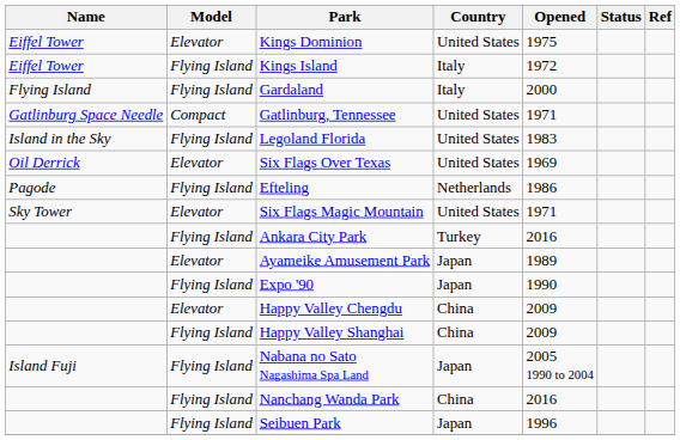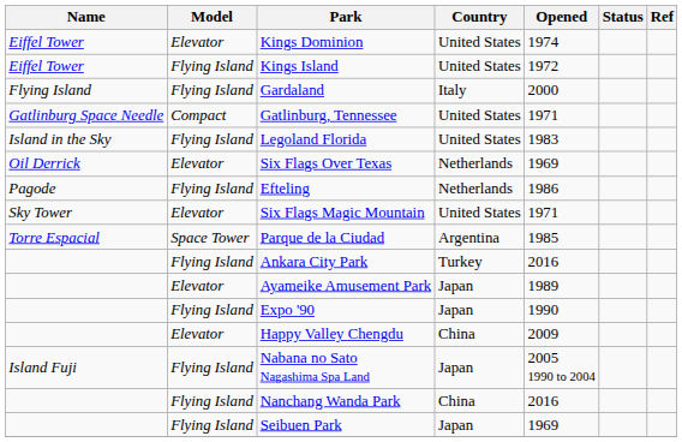Kings Dominion | Opened: 1975 -> 1974
Kings Island | Country: Italy -> United States
Six Flags Over Texas | Country: United States -> Netherlands
+ row: Torre Espacial | Space Tower | Parque de la Ciudad | Argentina | 1985
- row: Flying Island | Happy Valley Shanghai | China | 2009
Seibuen Park | Opened: 1996 -> 1969
